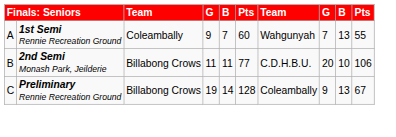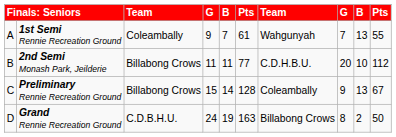1st Semi Rennie Recreation Ground | column 6: 60 -> 61
2nd Semi Monash Park, Jeilderie | column 10: 106 -> 112
Preliminary Rennie Recreation Ground | column 4: 19 -> 15
+ row: D | Grand Rennie Recreation Ground | C.D.B.H.U. | 24 | 19 | 163 | Billabong Crows | 8 | 2 | 50
